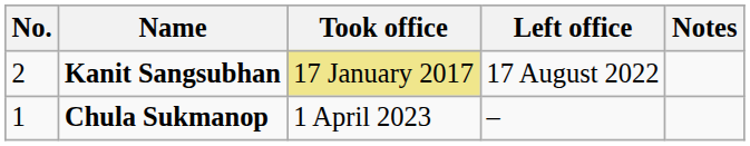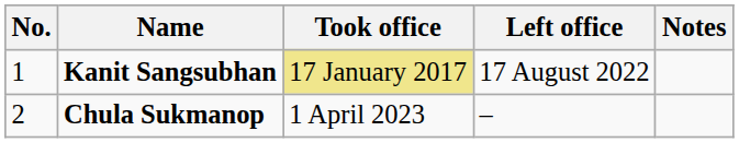Kanit Sangsubhan | No.: 2 -> 1
Chula Sukmanop | No.: 1 -> 2
